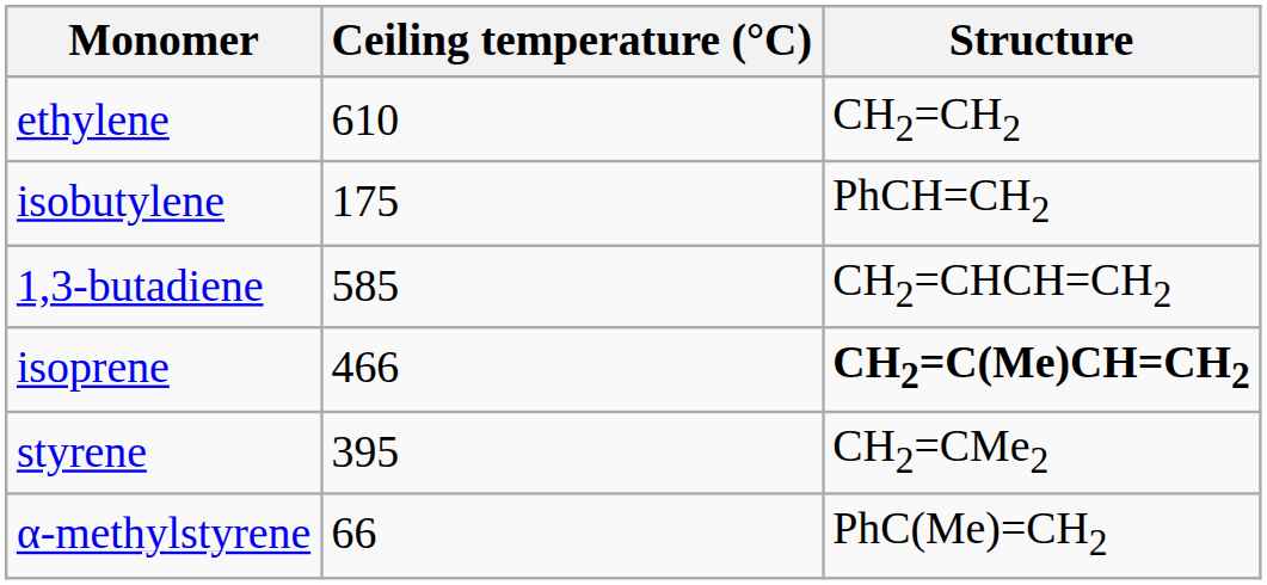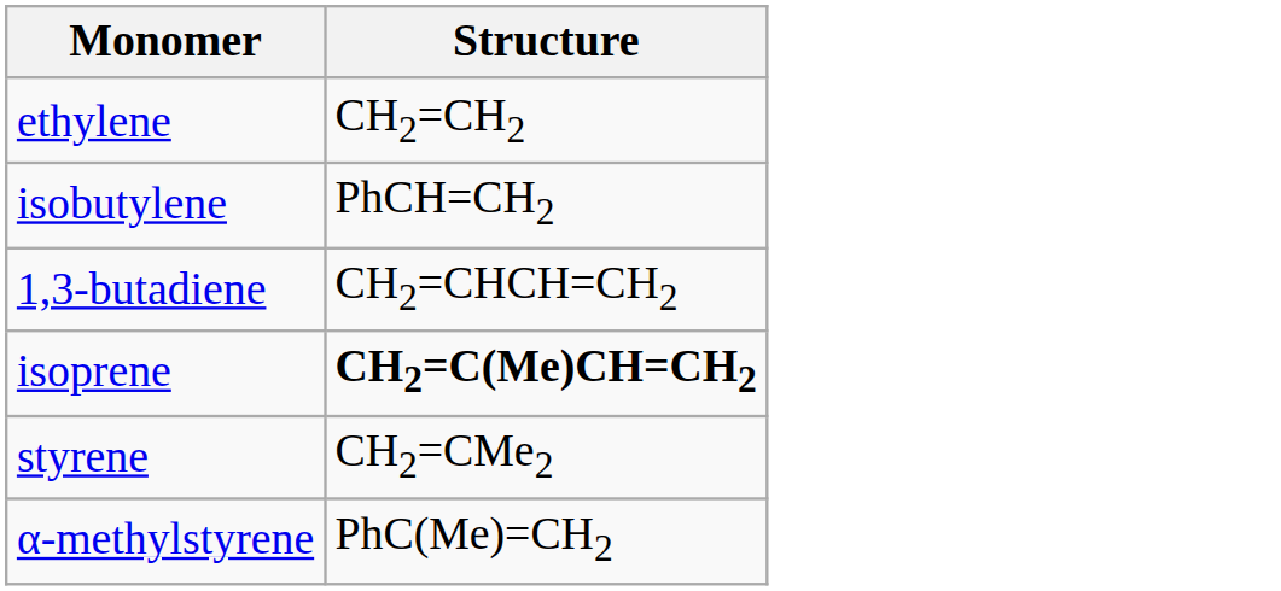- column: Ceiling temperature (°C) | 610 | 175 | 585 | 466 | 395 | 66
